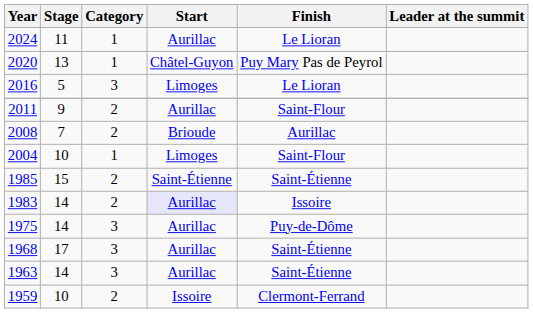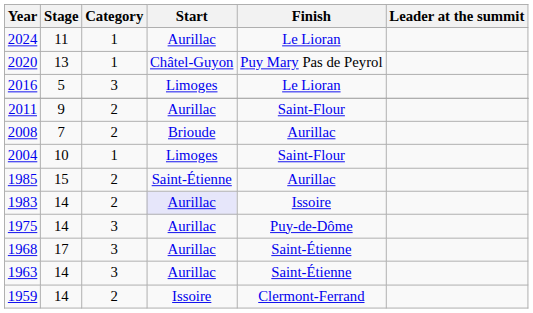1985 | Finish: Saint-Étienne -> Aurillac
1959 | Stage: 10 -> 14
